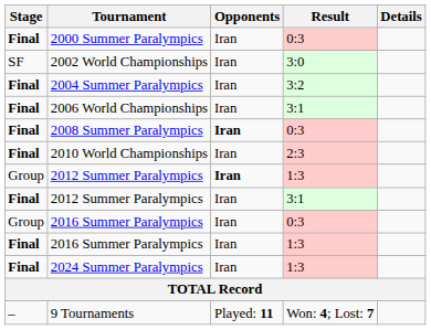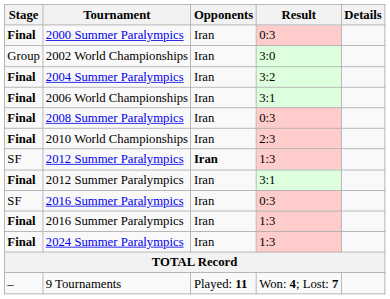2002 World Championships | Stage: SF -> Group
2008 Summer Paralympics | Opponents: bold -> normal
2012 Summer Paralympics / 1:3 | Stage: Group -> SF
2016 Summer Paralympics / 0:3 | Stage: Group -> SF
